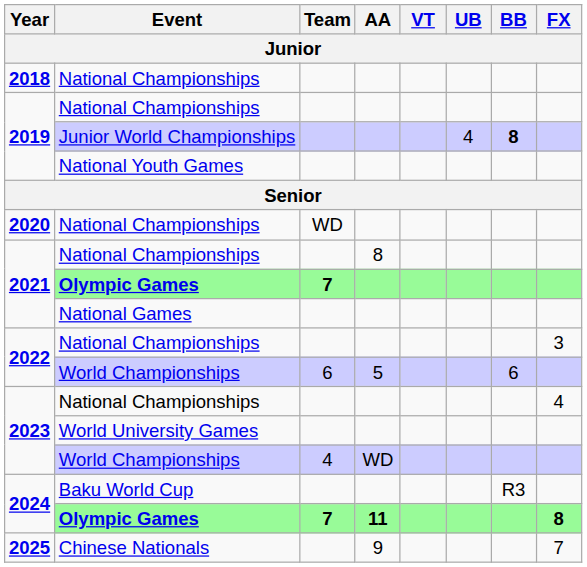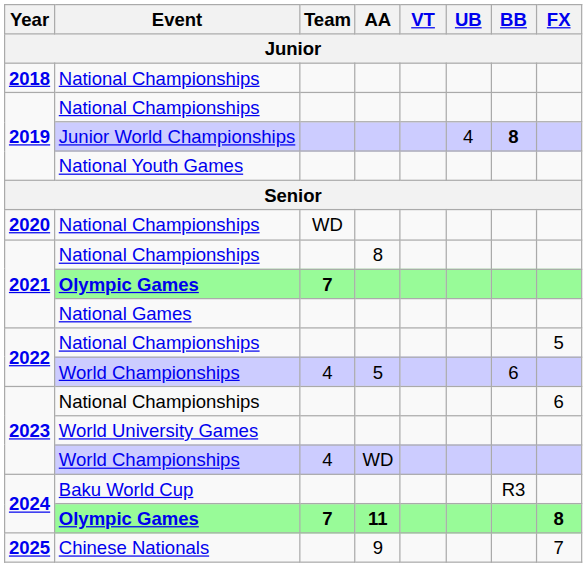2022 / National Championships | FX: 3 -> 5
2022 / World Championships | Team: 6 -> 4
2023 / National Championships | FX: 4 -> 6
